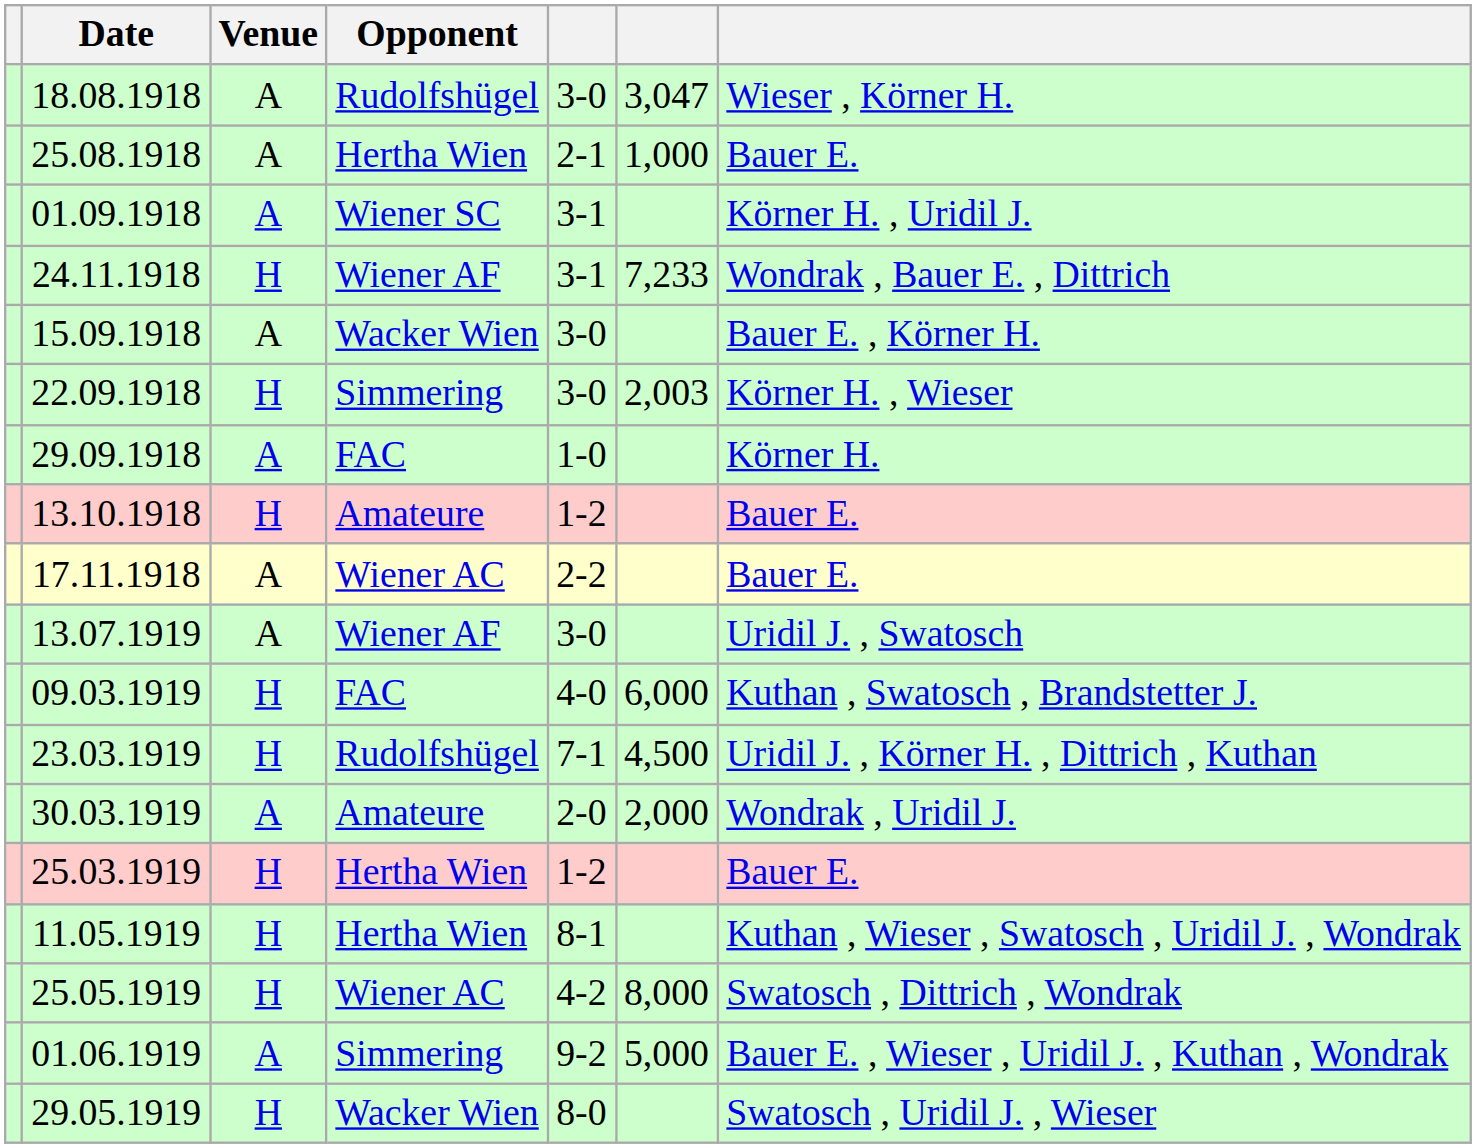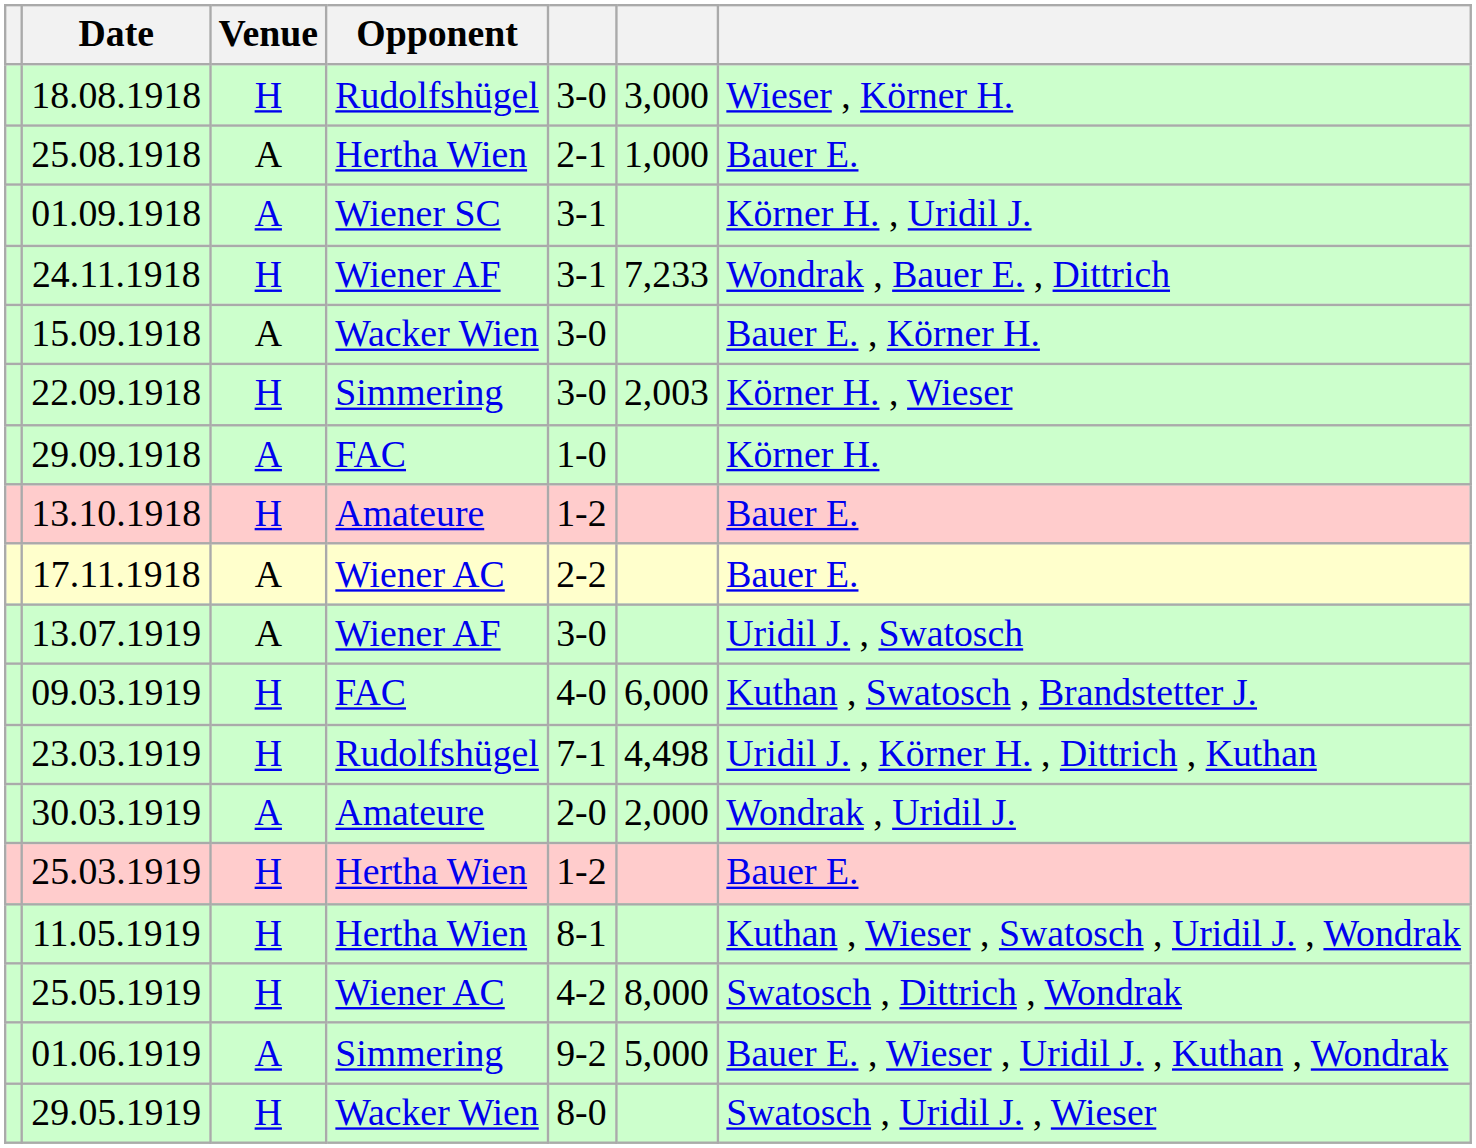18.08.1918 | Venue: A -> H
18.08.1918 | column 6: 3,047 -> 3,000
23.03.1919 | column 6: 4,500 -> 4,498
